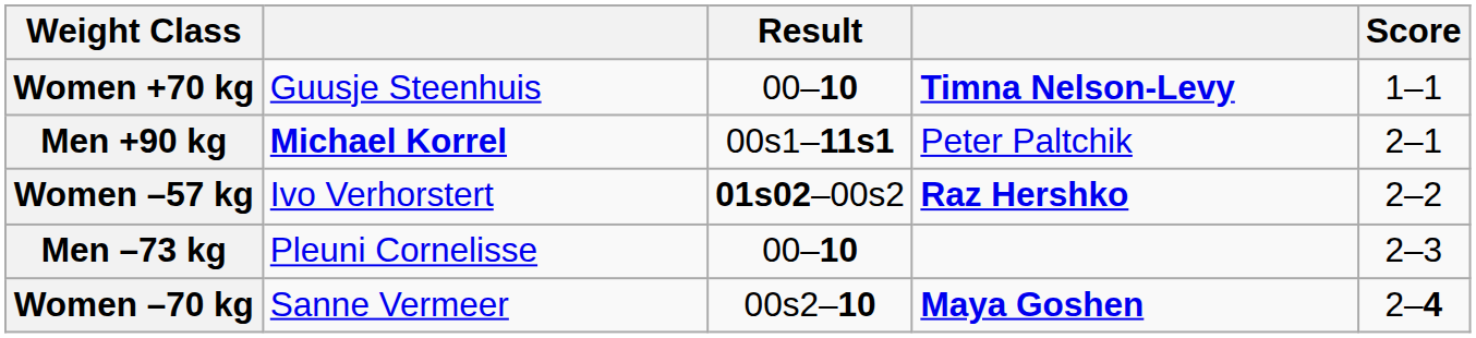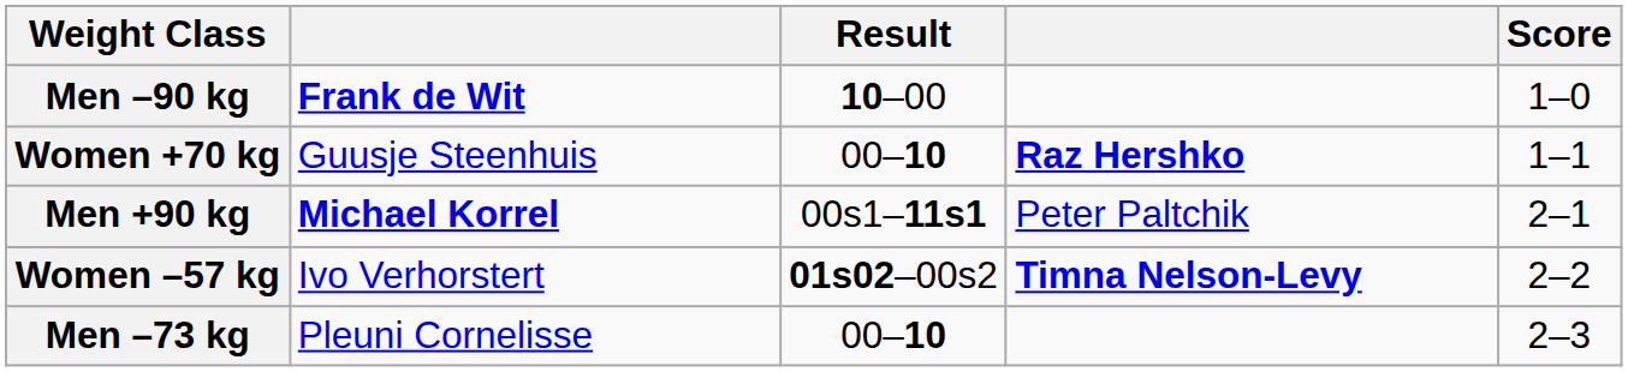+ row: Men –90 kg | Frank de Wit | 10–00 | 1–0
Women +70 kg | column 4: Timna Nelson-Levy -> Raz Hershko
Women –57 kg | column 4: Raz Hershko -> Timna Nelson-Levy
- row: Women –70 kg | Sanne Vermeer | 00s2–10 | Maya Goshen | 2–4
